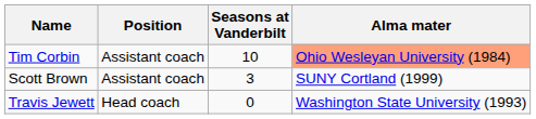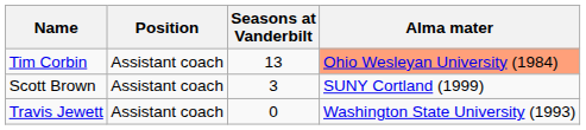Tim Corbin | Seasons at Vanderbilt: 10 -> 13
Travis Jewett | Position: Head coach -> Assistant coach
